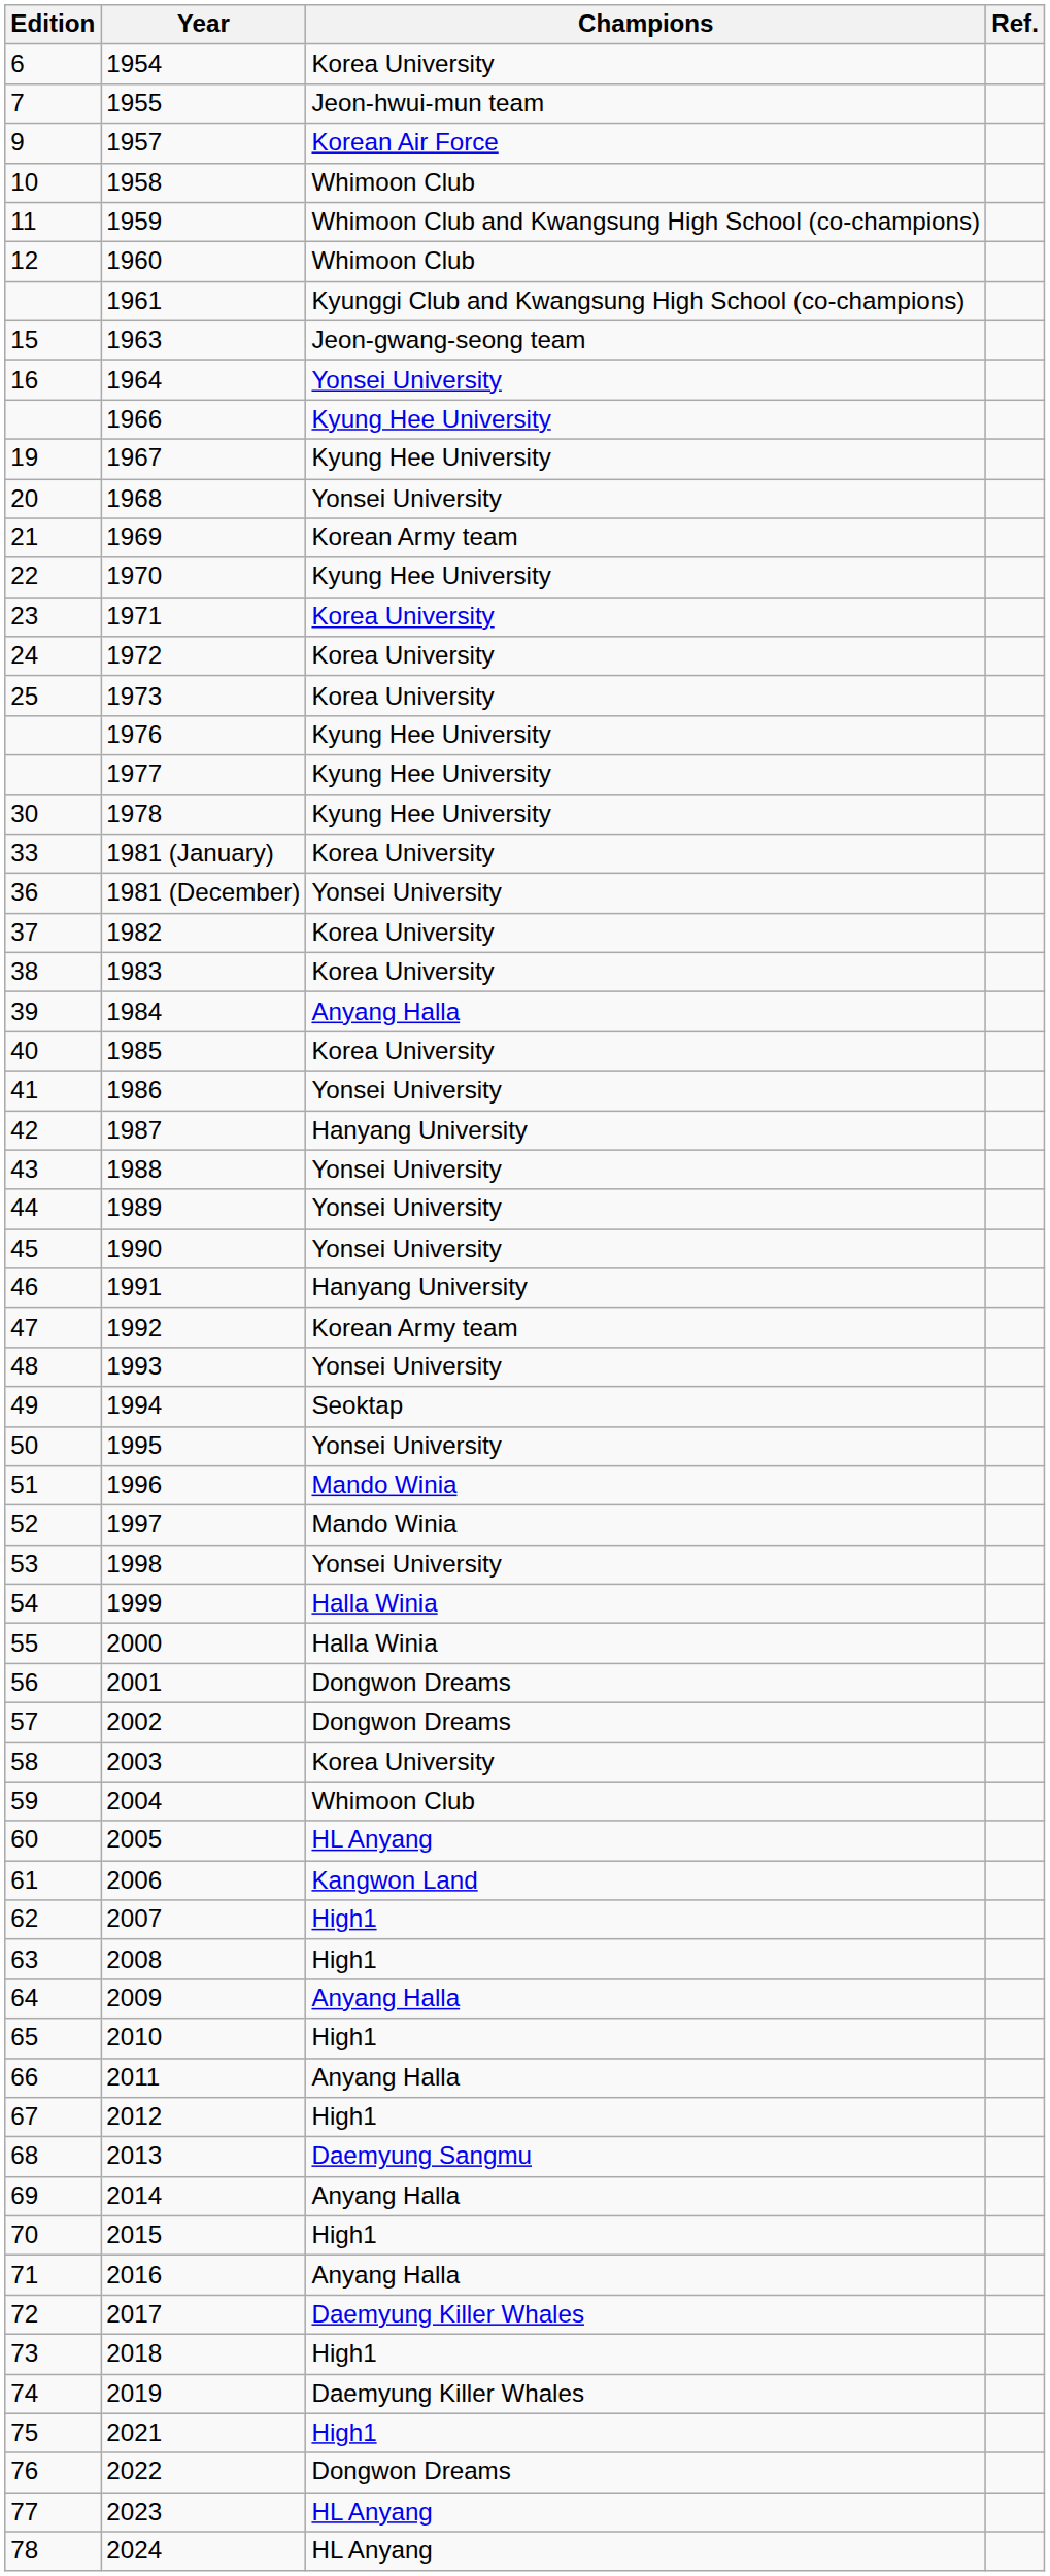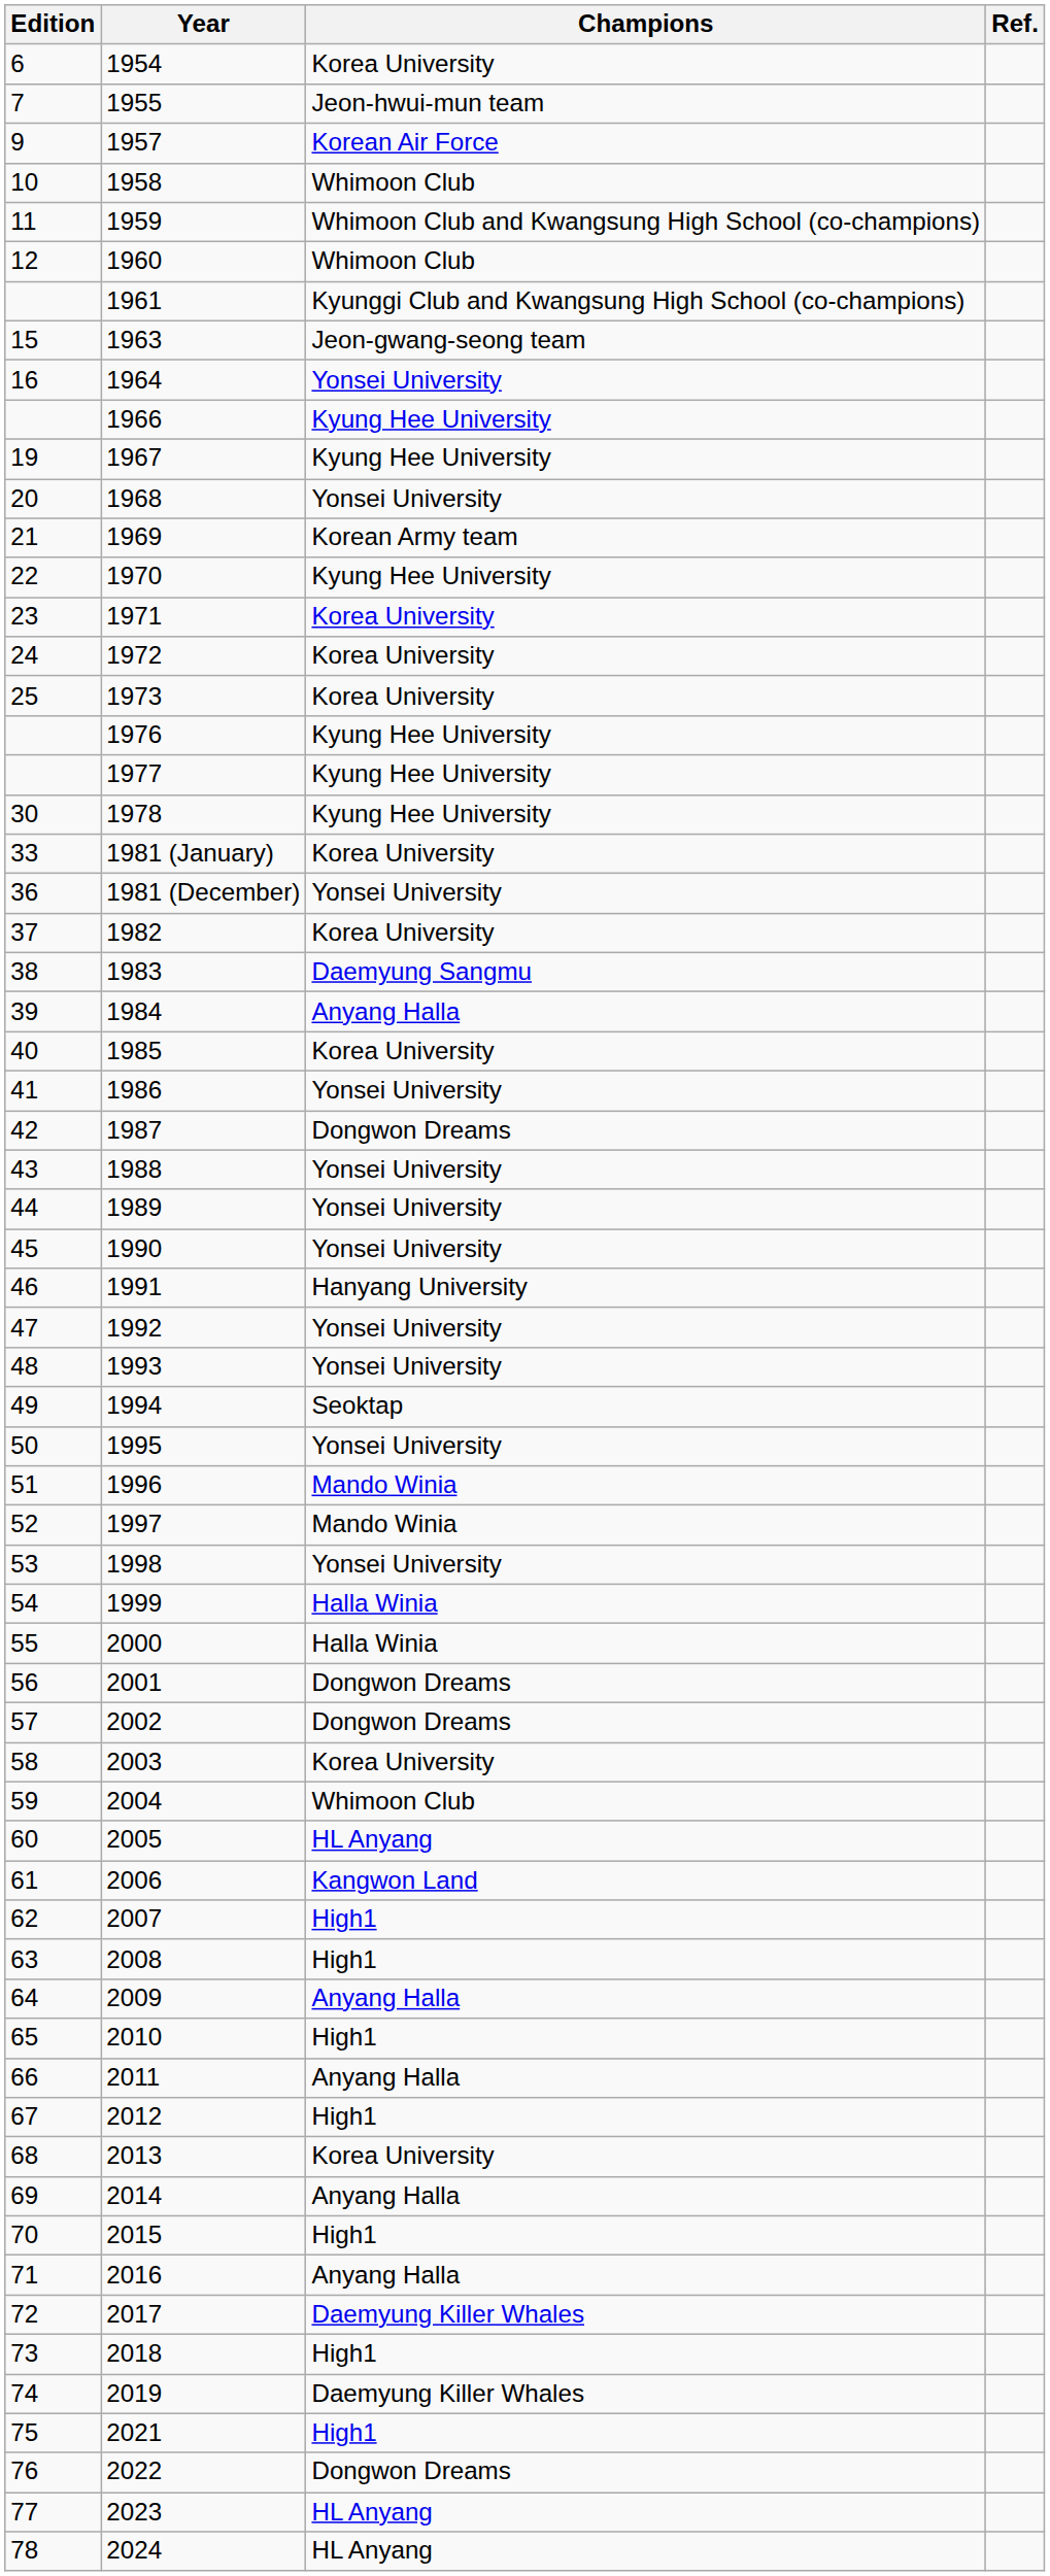1983 | Champions: Korea University -> Daemyung Sangmu
1987 | Champions: Hanyang University -> Dongwon Dreams
1992 | Champions: Korean Army team -> Yonsei University
2013 | Champions: Daemyung Sangmu -> Korea University
